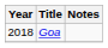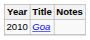Goa | Year: 2018 -> 2010
